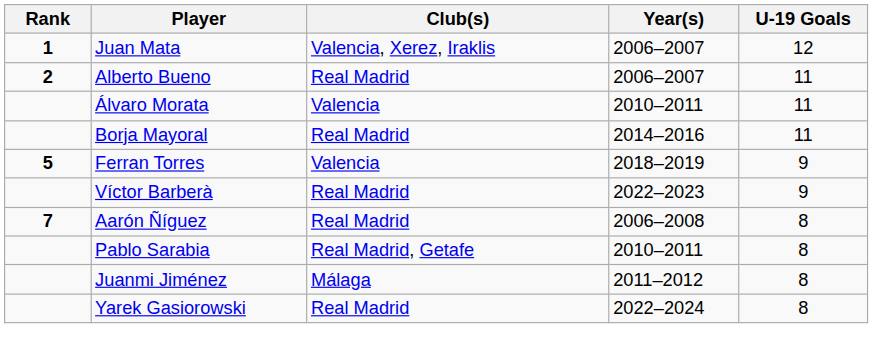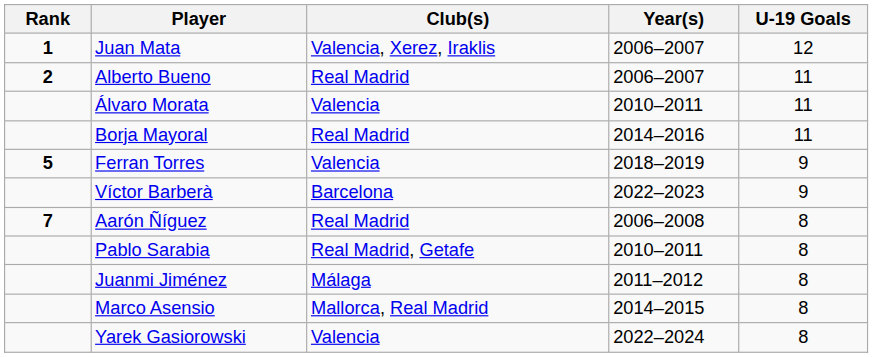Víctor Barberà | Club(s): Real Madrid -> Barcelona
+ row: Marco Asensio | Mallorca, Real Madrid | 2014–2015 | 8
Yarek Gasiorowski | Club(s): Real Madrid -> Valencia
